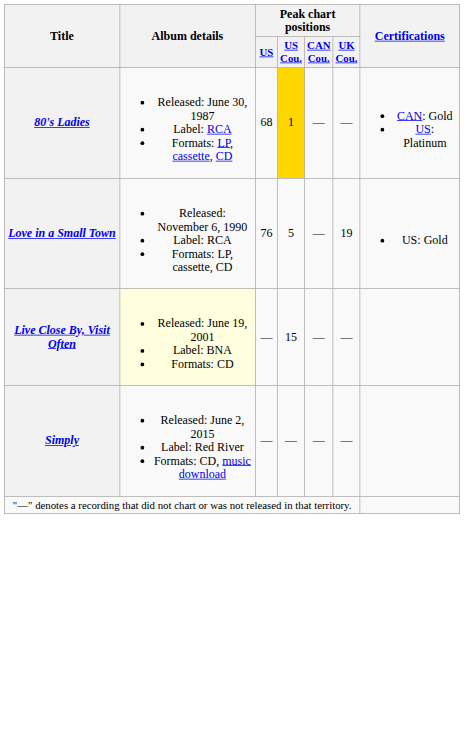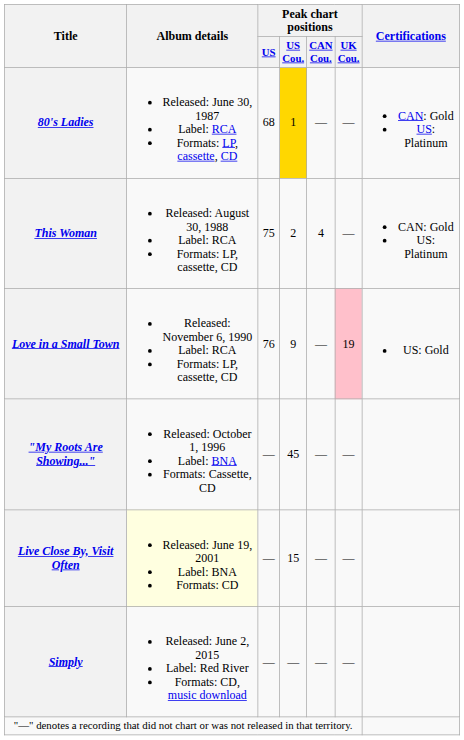+ row: This Woman | Released: August 30, 1988 Label: RCA Formats: LP, cassette, CD | 75 | 2 | 4 | — | CAN: Gold US: Platinum
Love in a Small Town | Peak chart positions / US Cou.: 5 -> 9
Love in a Small Town | Peak chart positions / UK Cou.: no background -> pink background
+ row: "My Roots Are Showing..." | Released: October 1, 1996 Label: BNA Formats: Cassette, CD | — | 45 | — | —
